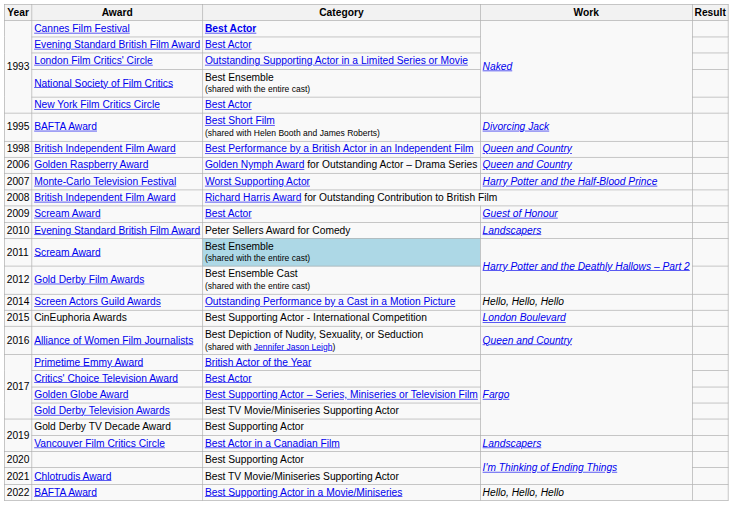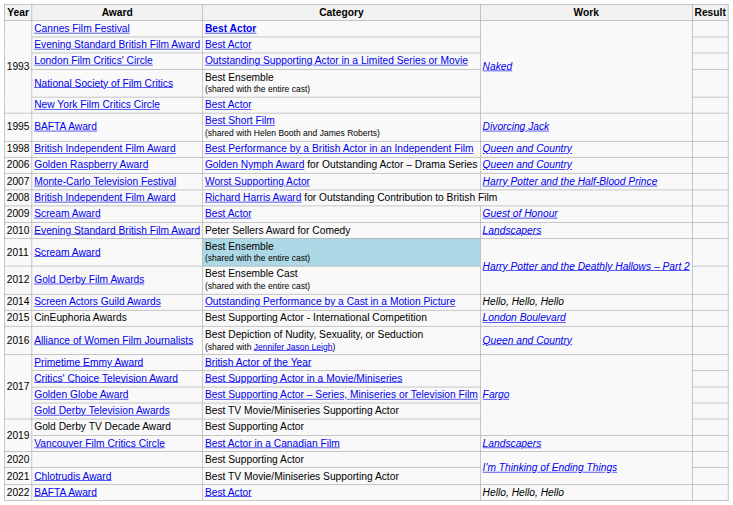Critics' Choice Television Award | Category: Best Actor -> Best Supporting Actor in a Movie/Miniseries
2022 / BAFTA Award | Category: Best Supporting Actor in a Movie/Miniseries -> Best Actor
